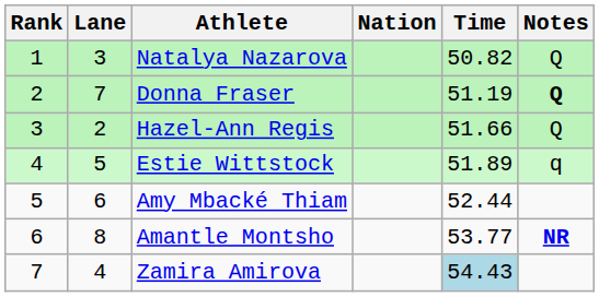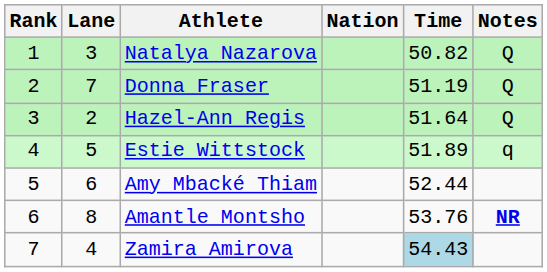Donna Fraser | Notes: bold -> normal
Hazel-Ann Regis | Time: 51.66 -> 51.64
Amantle Montsho | Time: 53.77 -> 53.76
